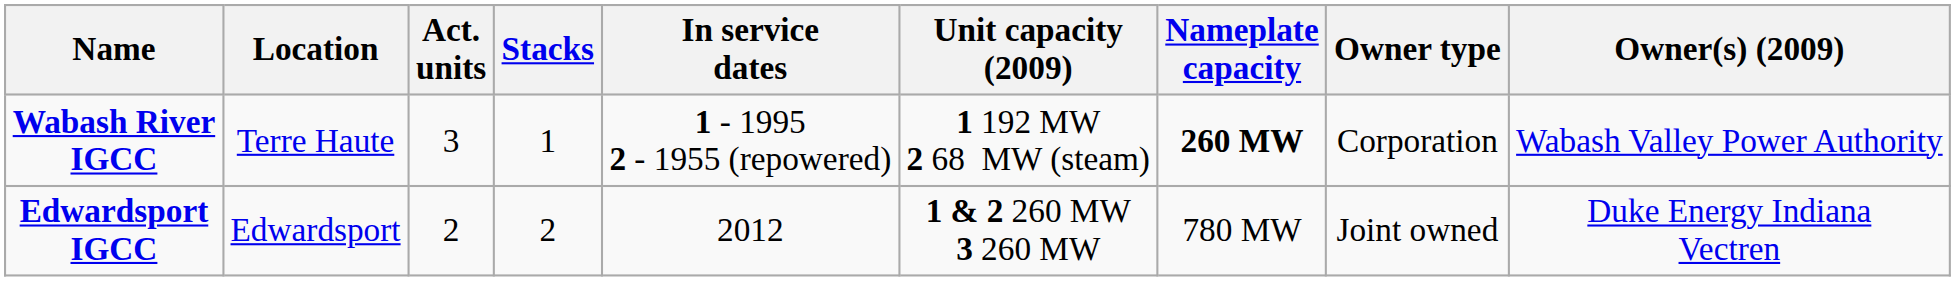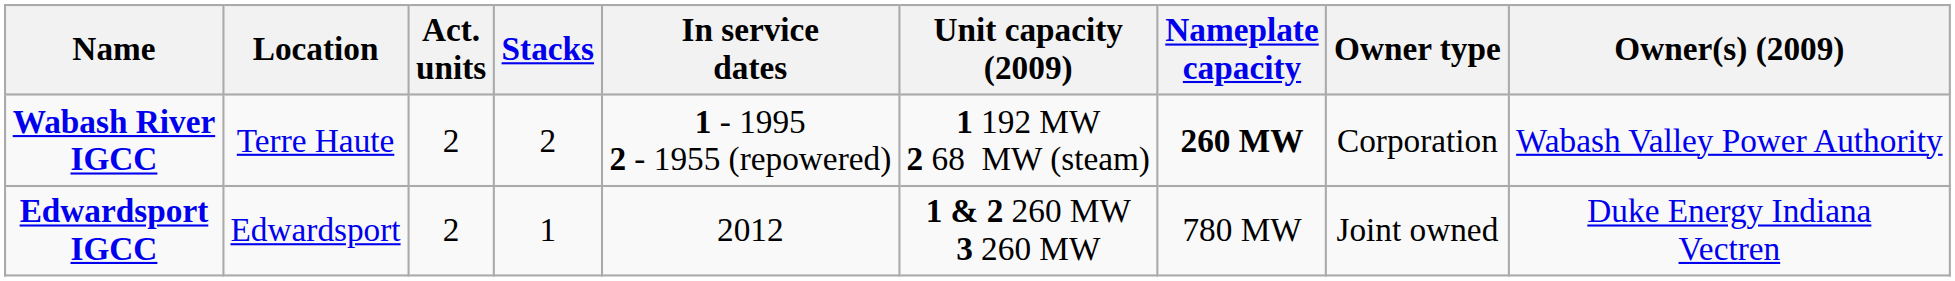Wabash River IGCC | Act. units: 3 -> 2
Wabash River IGCC | Stacks: 1 -> 2
Edwardsport IGCC | Stacks: 2 -> 1
